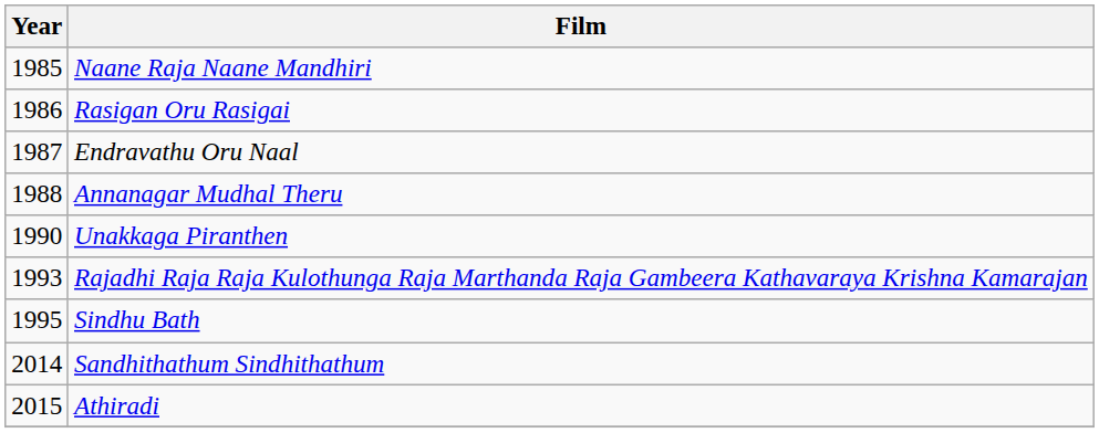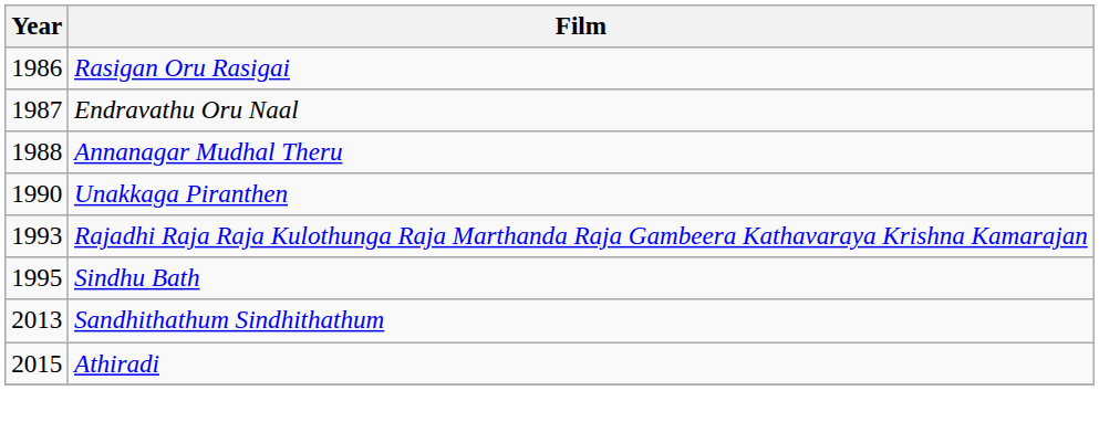- row: 1985 | Naane Raja Naane Mandhiri
Sandhithathum Sindhithathum | Year: 2014 -> 2013
